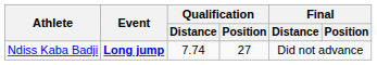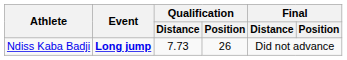Ndiss Kaba Badji | Qualification / Distance: 7.74 -> 7.73
Ndiss Kaba Badji | Qualification / Position: 27 -> 26
